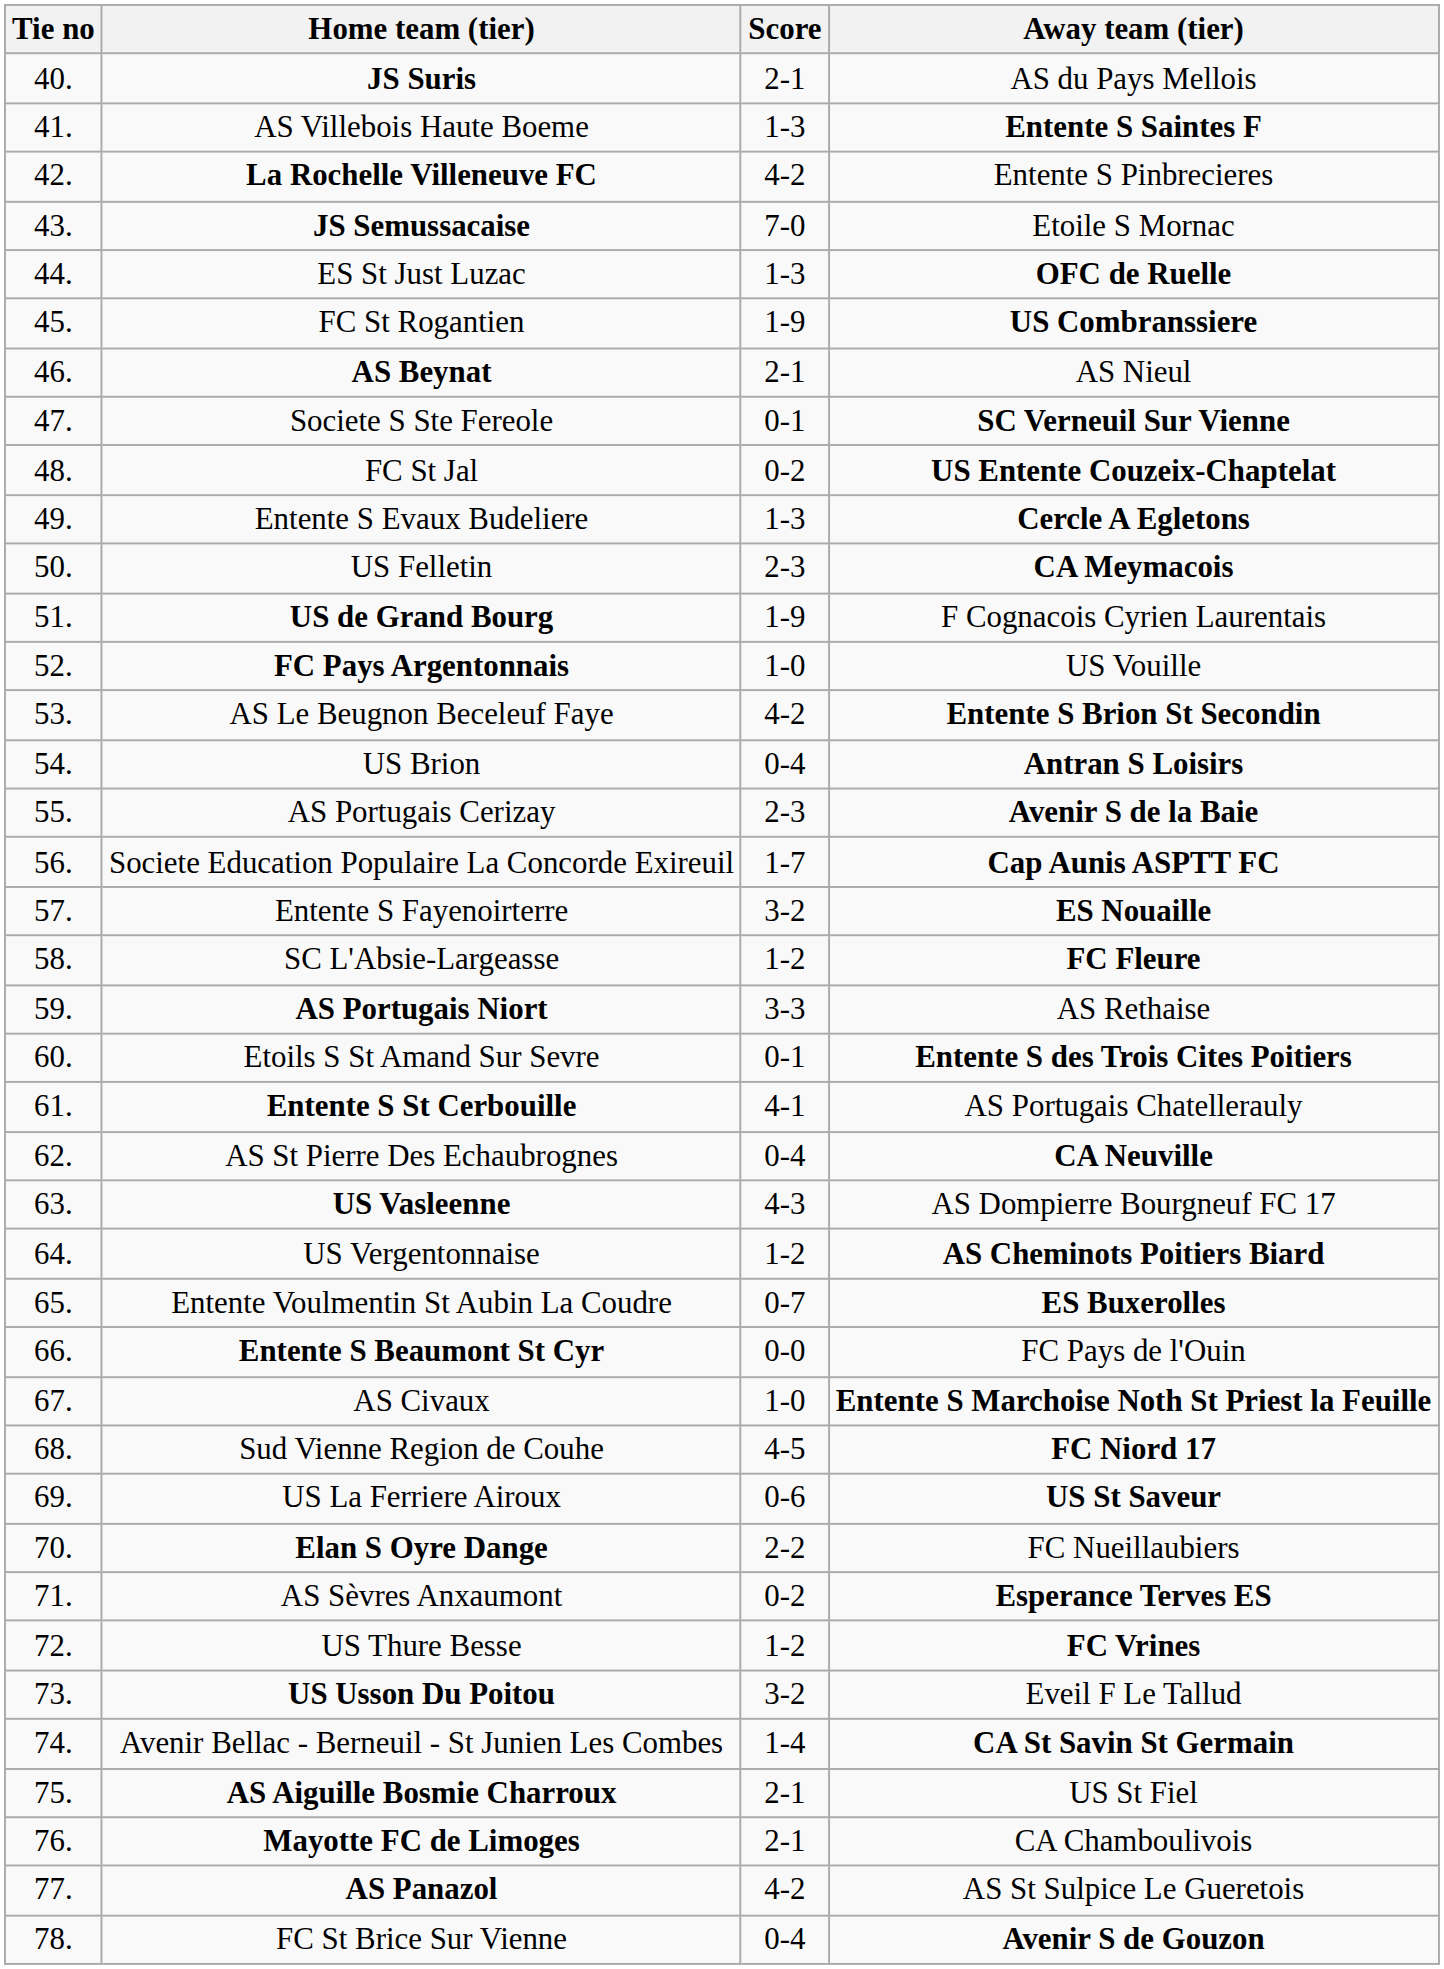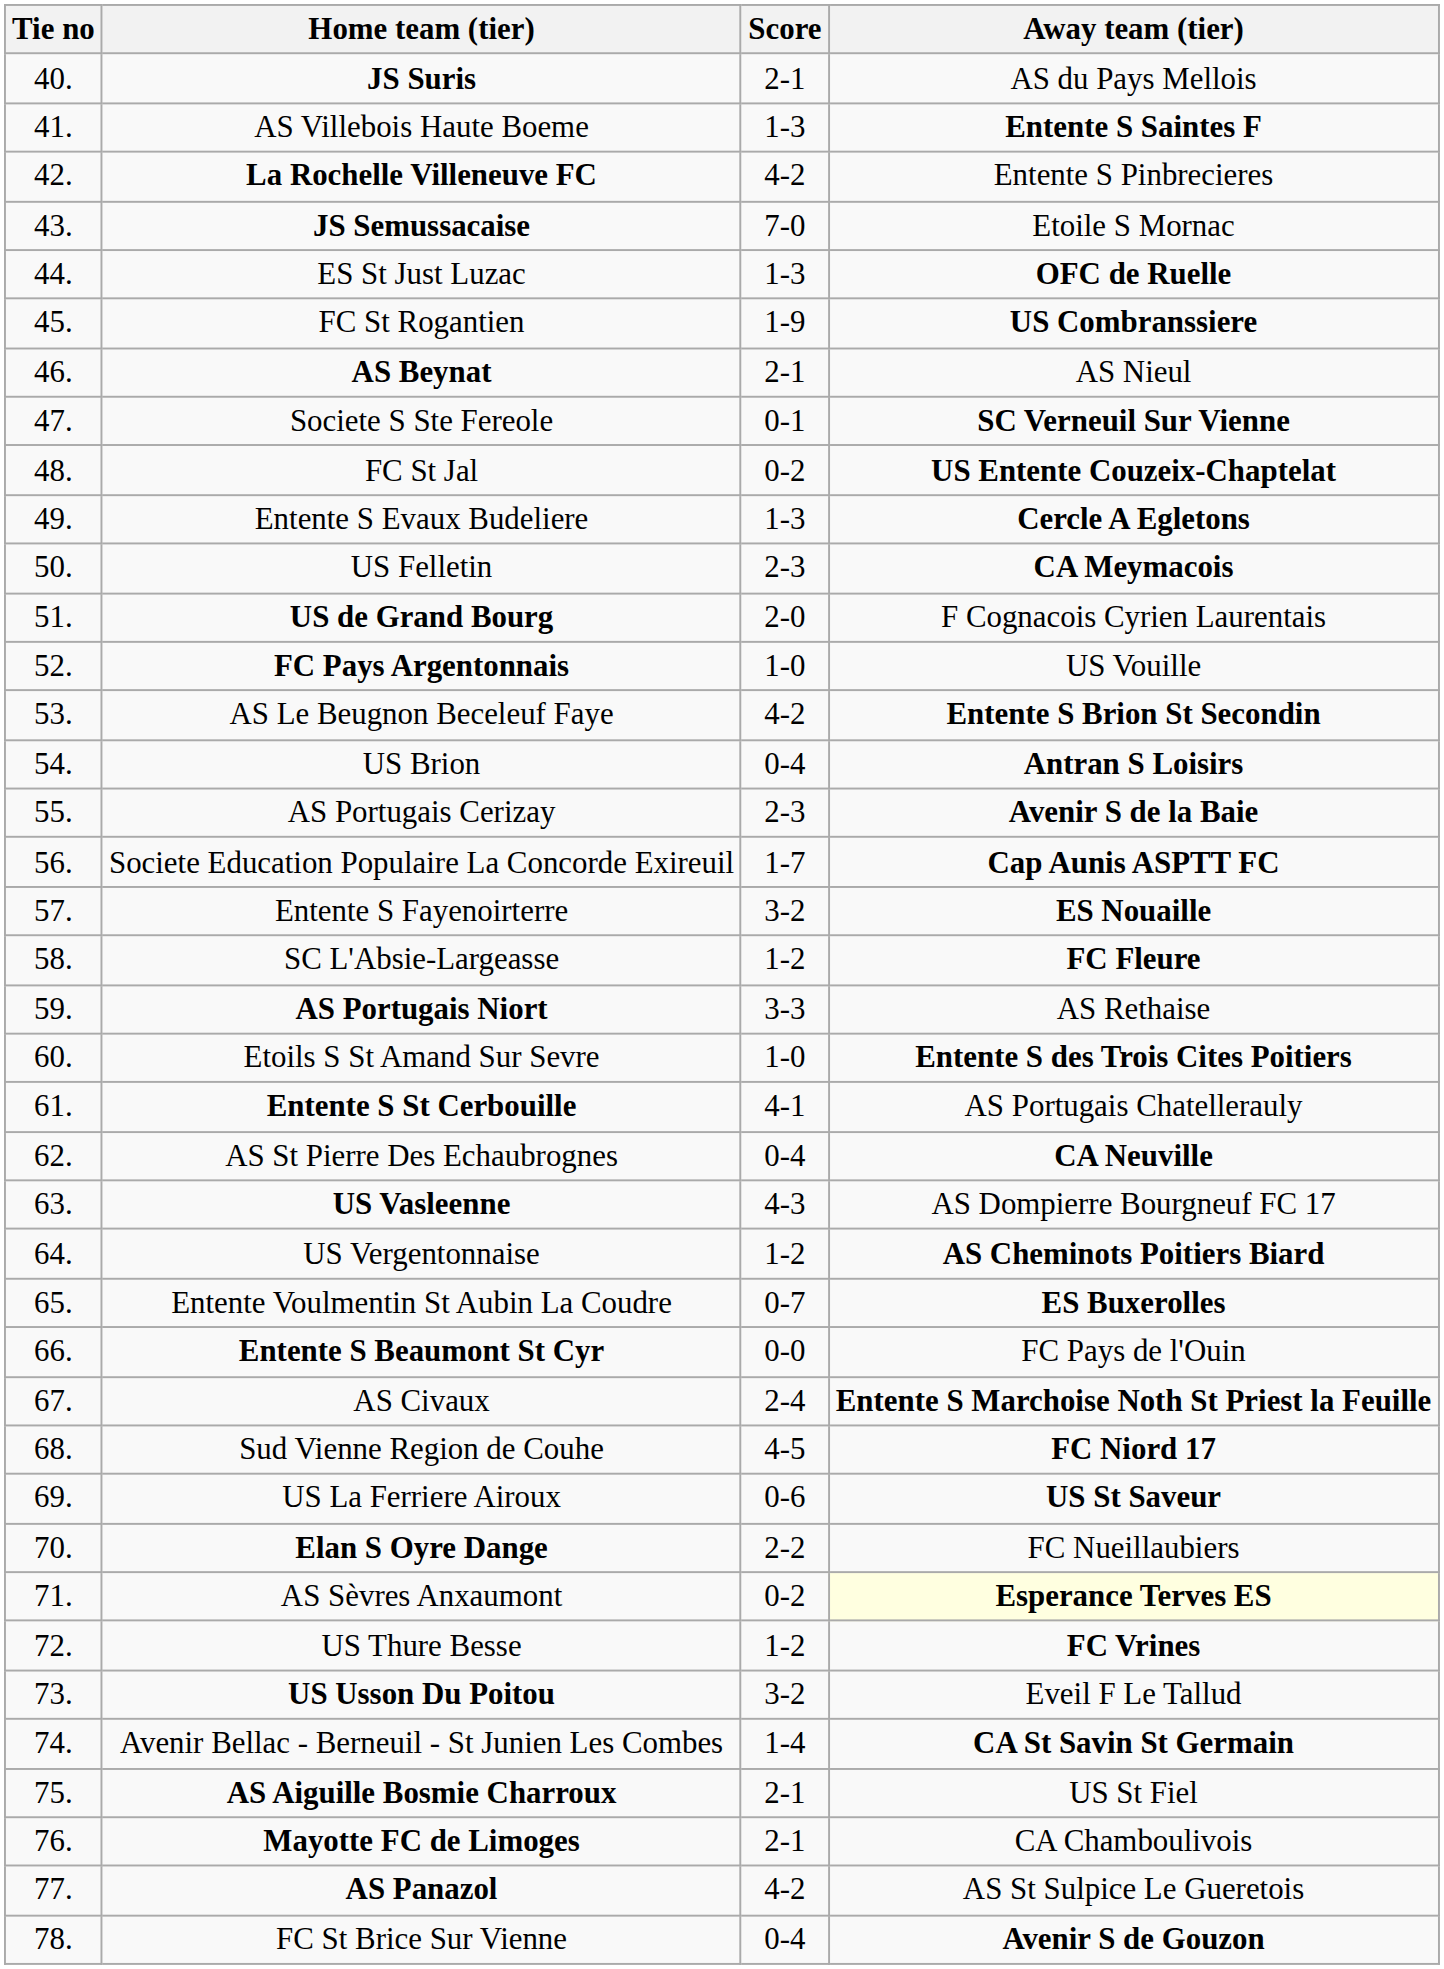US de Grand Bourg | Score: 1-9 -> 2-0
Etoils S St Amand Sur Sevre | Score: 0-1 -> 1-0
AS Civaux | Score: 1-0 -> 2-4
AS Sèvres Anxaumont | Away team (tier): no background -> lightyellow background
